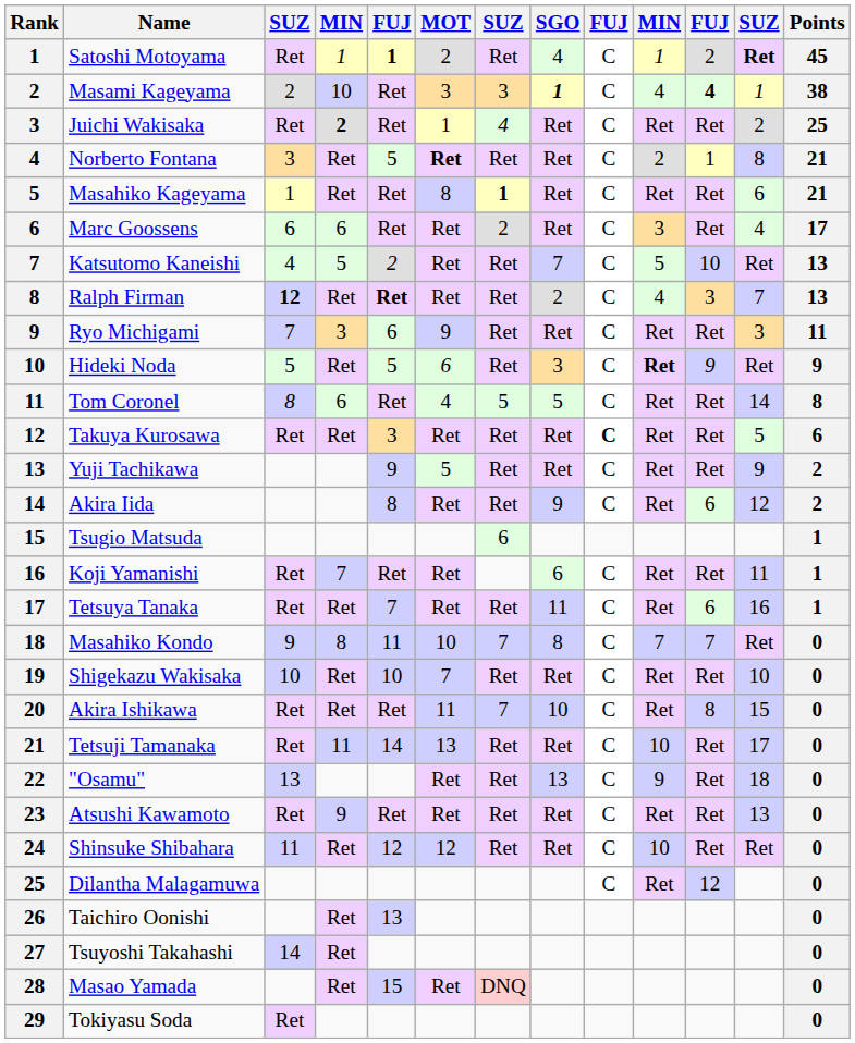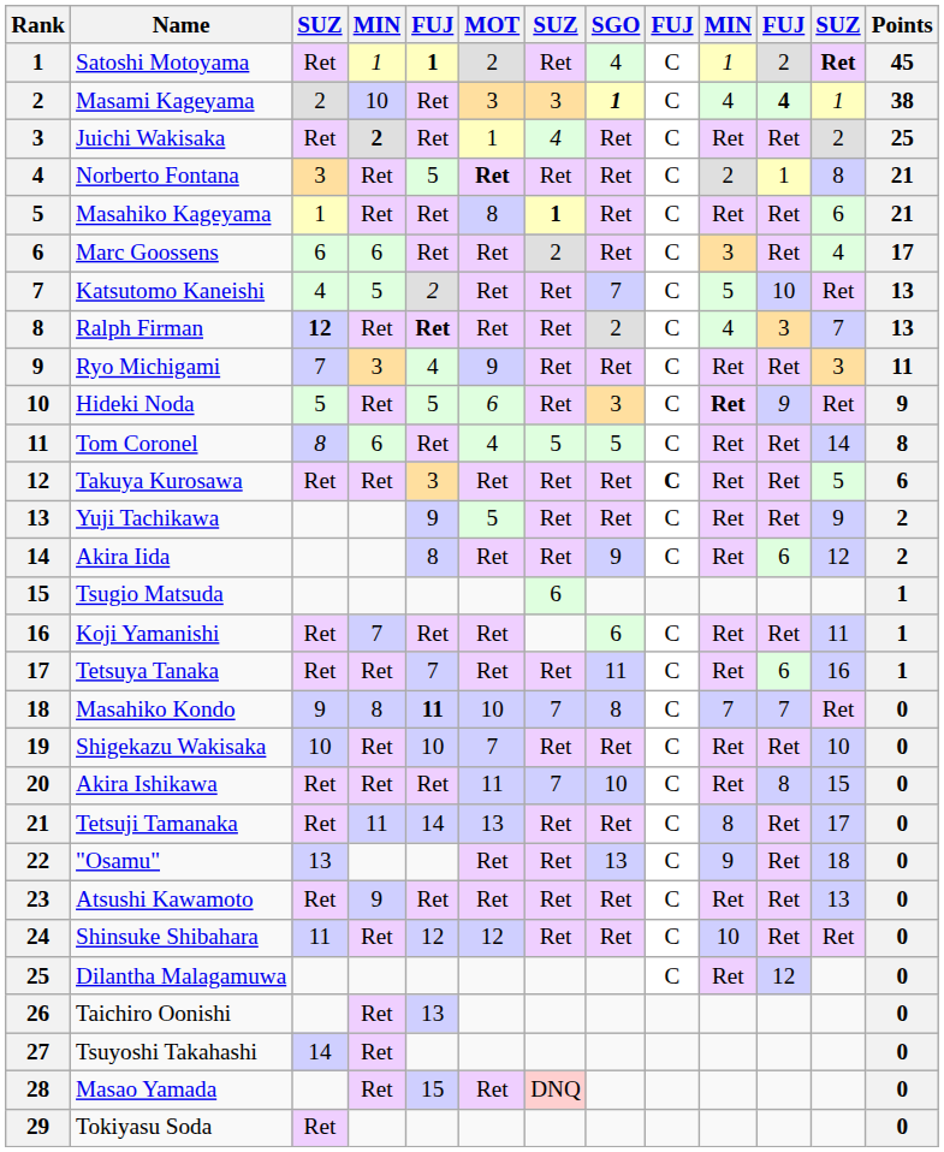Ryo Michigami | column 5: 6 -> 4
Masahiko Kondo | column 5: normal -> bold
Tetsuji Tamanaka | column 10: 10 -> 8
